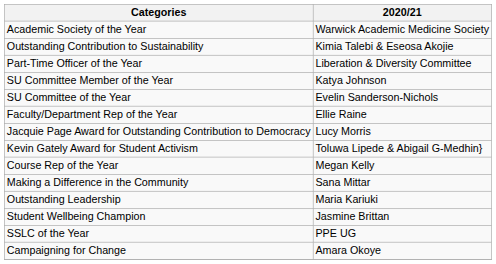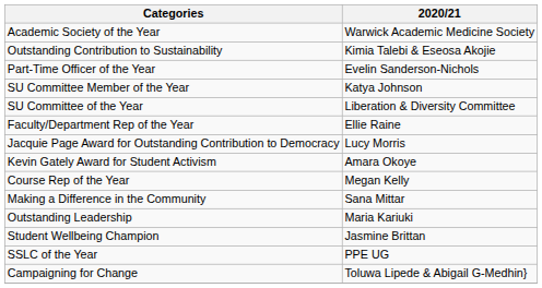Part-Time Officer of the Year | 2020/21: Liberation & Diversity Committee -> Evelin Sanderson-Nichols
SU Committee of the Year | 2020/21: Evelin Sanderson-Nichols -> Liberation & Diversity Committee
Kevin Gately Award for Student Activism | 2020/21: Toluwa Lipede & Abigail G-Medhin} -> Amara Okoye
Campaigning for Change | 2020/21: Amara Okoye -> Toluwa Lipede & Abigail G-Medhin}
